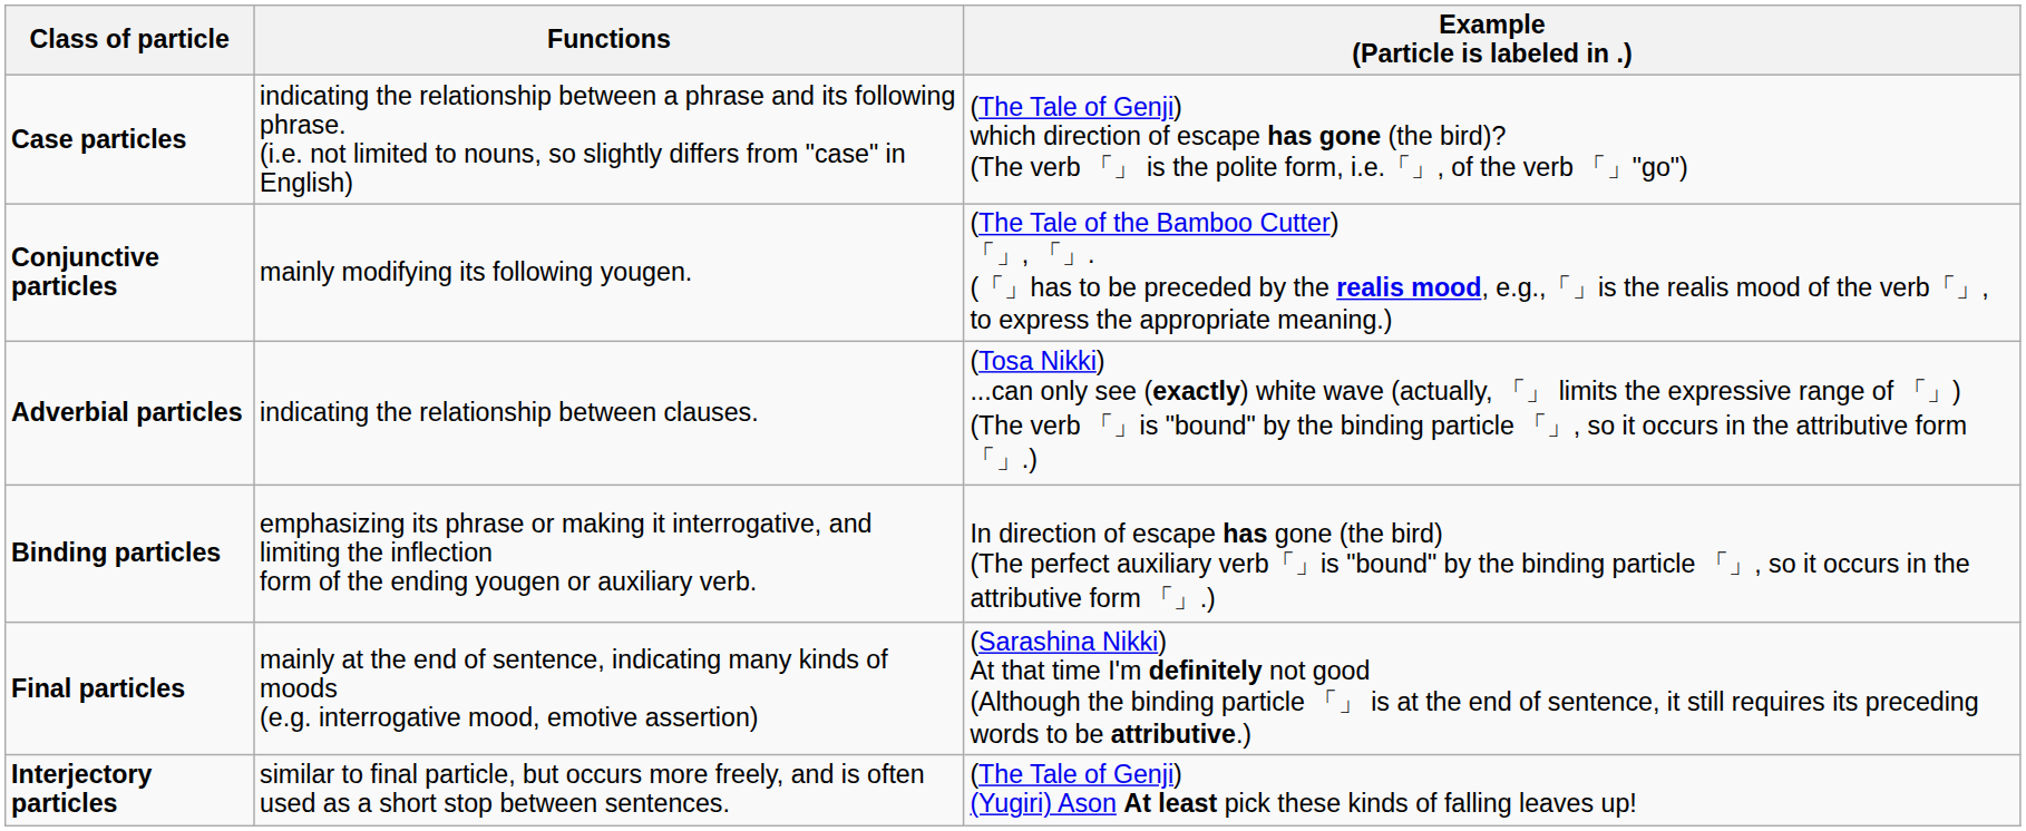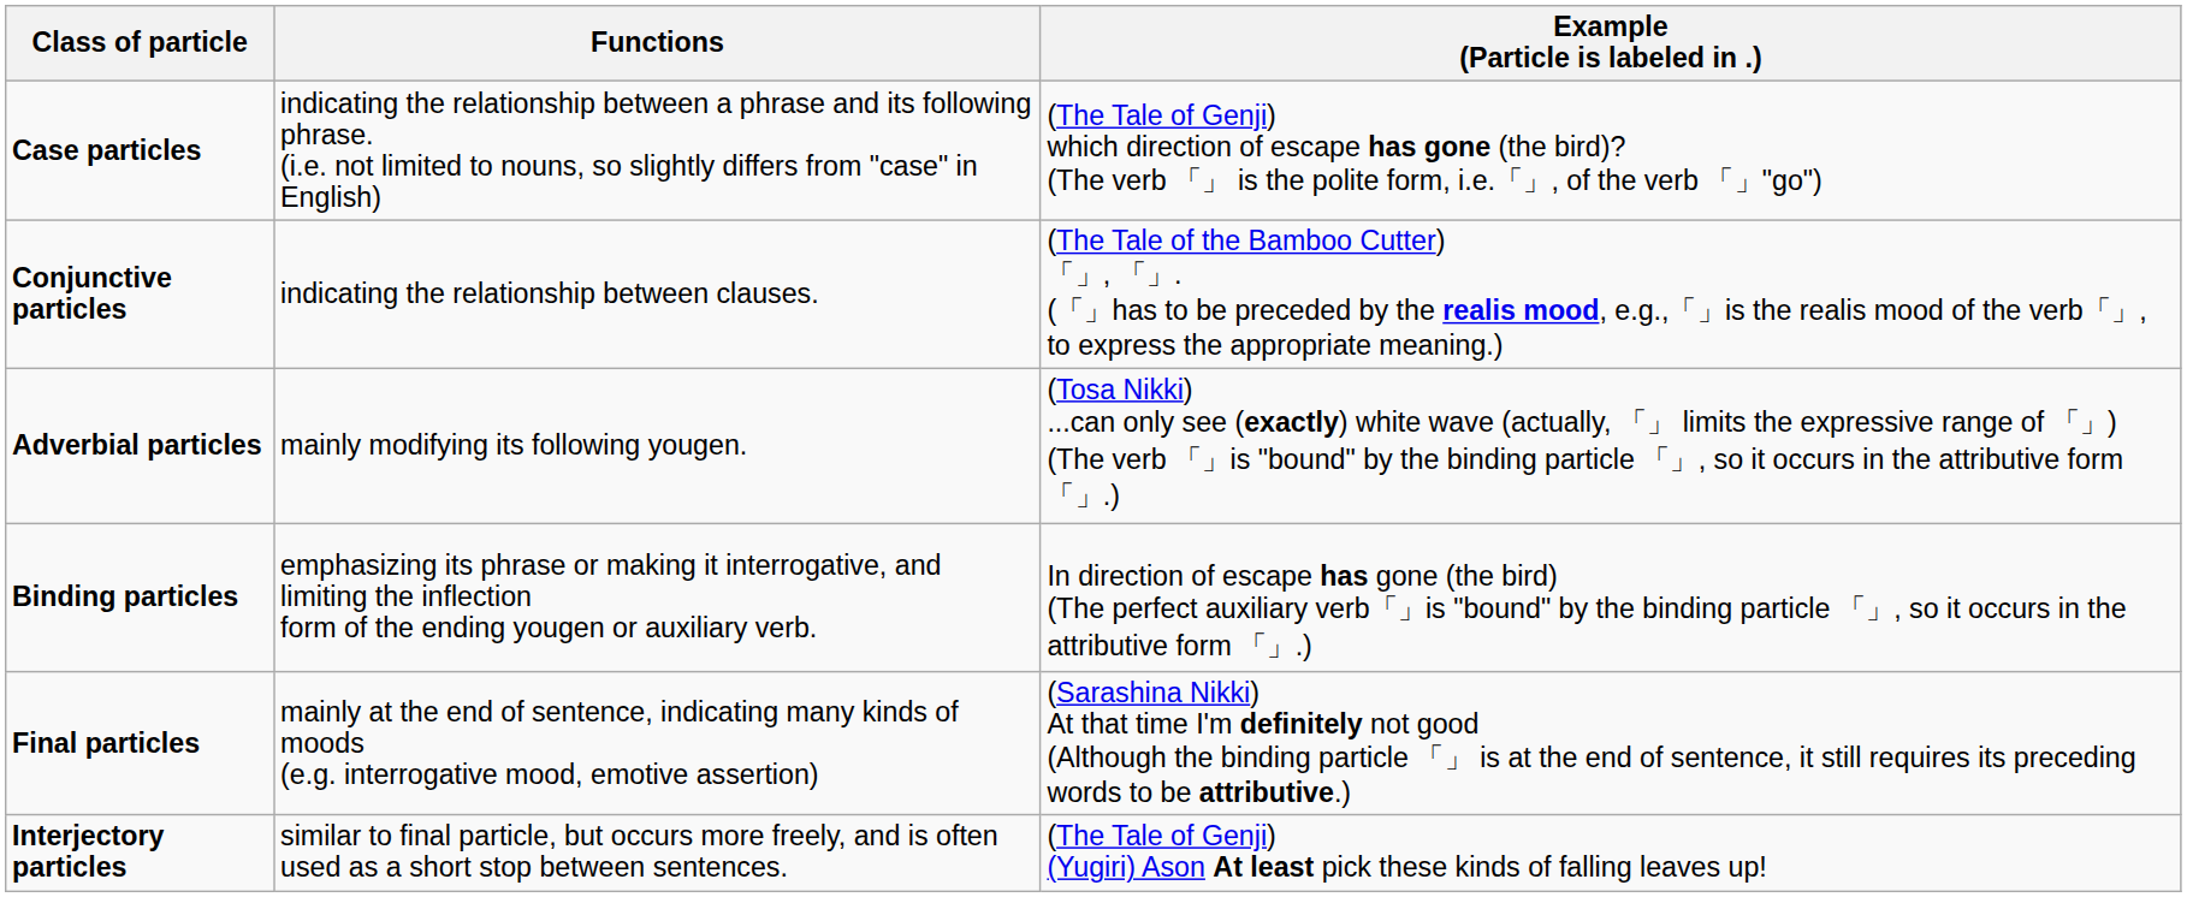Conjunctive particles | Functions: mainly modifying its following yougen. -> indicating the relationship between clauses.
Adverbial particles | Functions: indicating the relationship between clauses. -> mainly modifying its following yougen.
